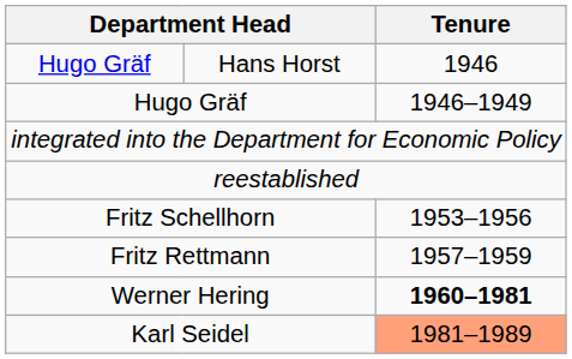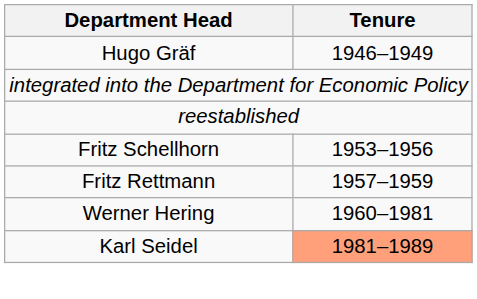- row: Hugo Gräf | Hans Horst | 1946
Werner Hering | Tenure: bold -> normal
